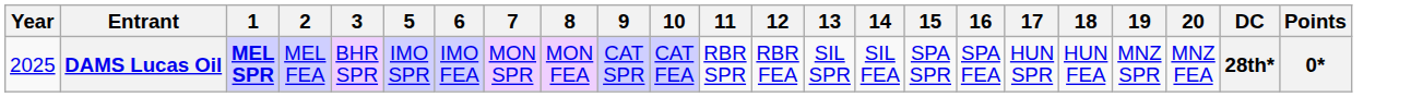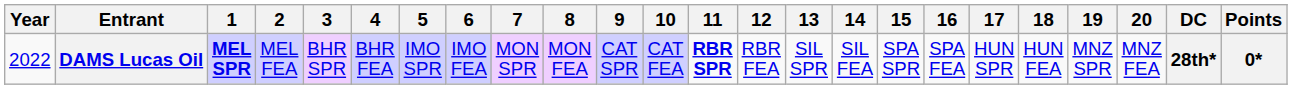+ column: 4 | BHR FEA
DAMS Lucas Oil | Year: 2025 -> 2022
DAMS Lucas Oil | 11: normal -> bold
